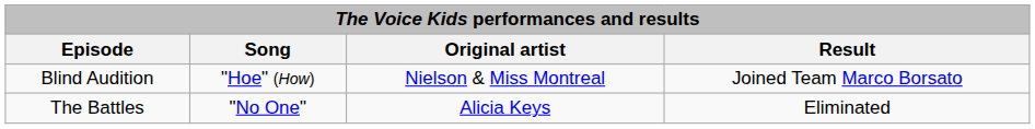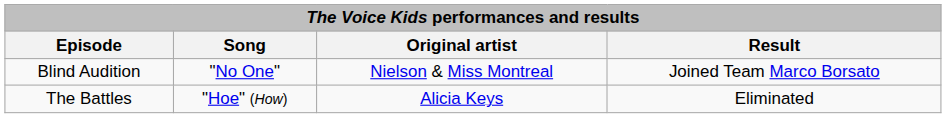Blind Audition | Song: "Hoe" (How) -> "No One"
The Battles | Song: "No One" -> "Hoe" (How)
